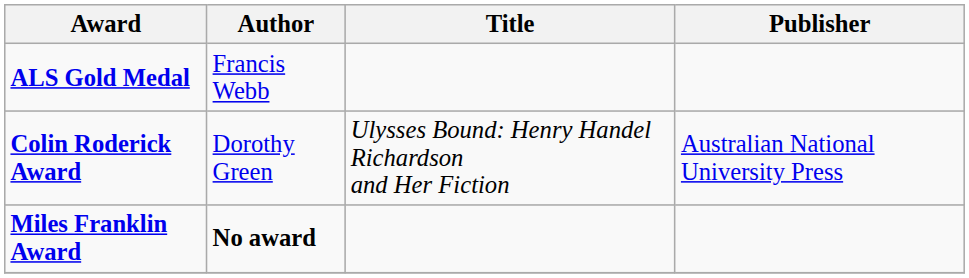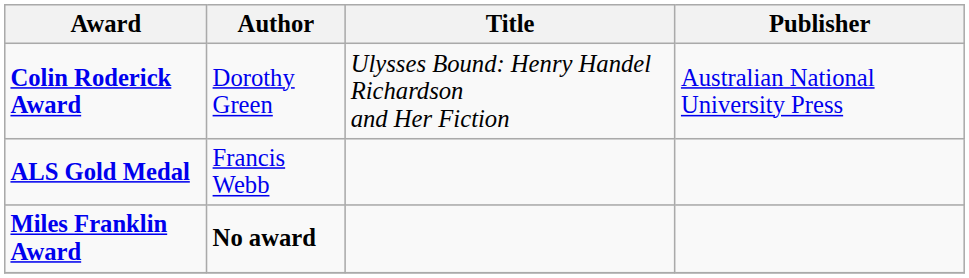rows swapped: ALS Gold Medal <-> Colin Roderick Award
